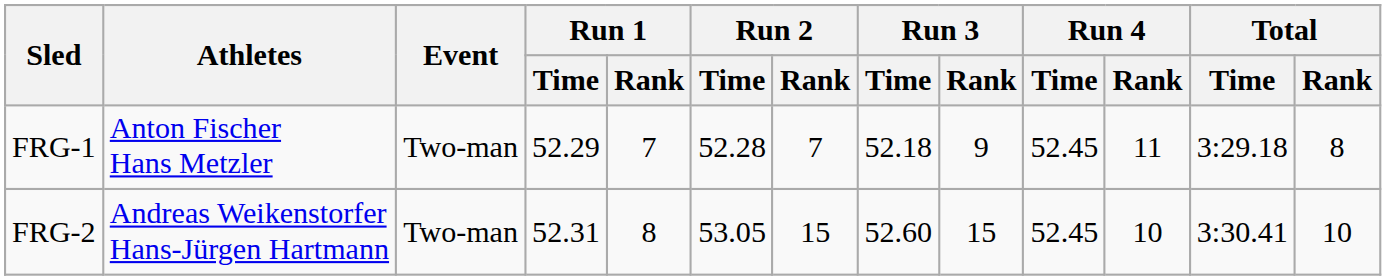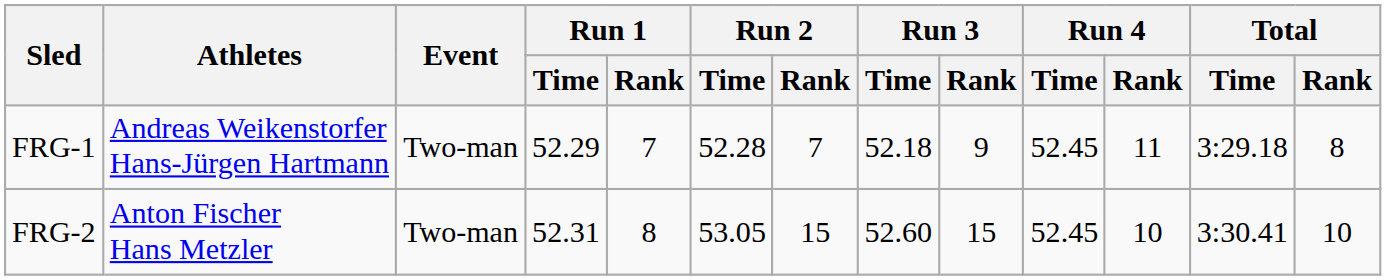FRG-1 | Athletes: Anton Fischer Hans Metzler -> Andreas Weikenstorfer Hans-Jürgen Hartmann
FRG-2 | Athletes: Andreas Weikenstorfer Hans-Jürgen Hartmann -> Anton Fischer Hans Metzler
